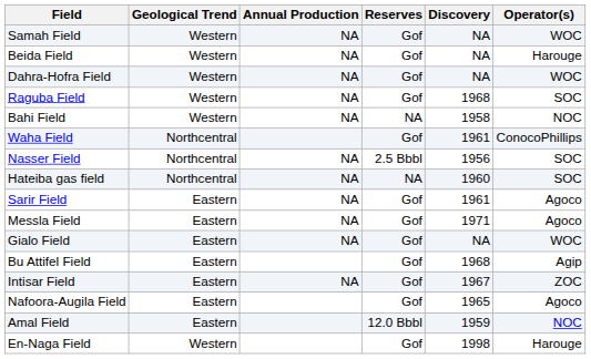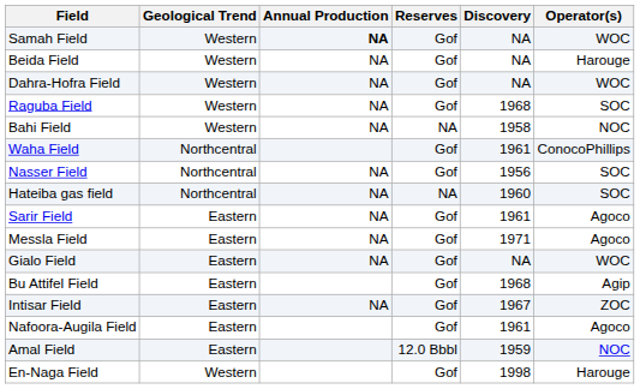Samah Field | Annual Production: normal -> bold
Nasser Field | Reserves: 2.5 Bbbl -> Gof
Nafoora-Augila Field | Discovery: 1965 -> 1961
